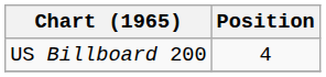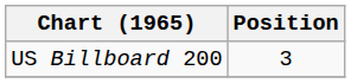US Billboard 200 | Position: 4 -> 3
